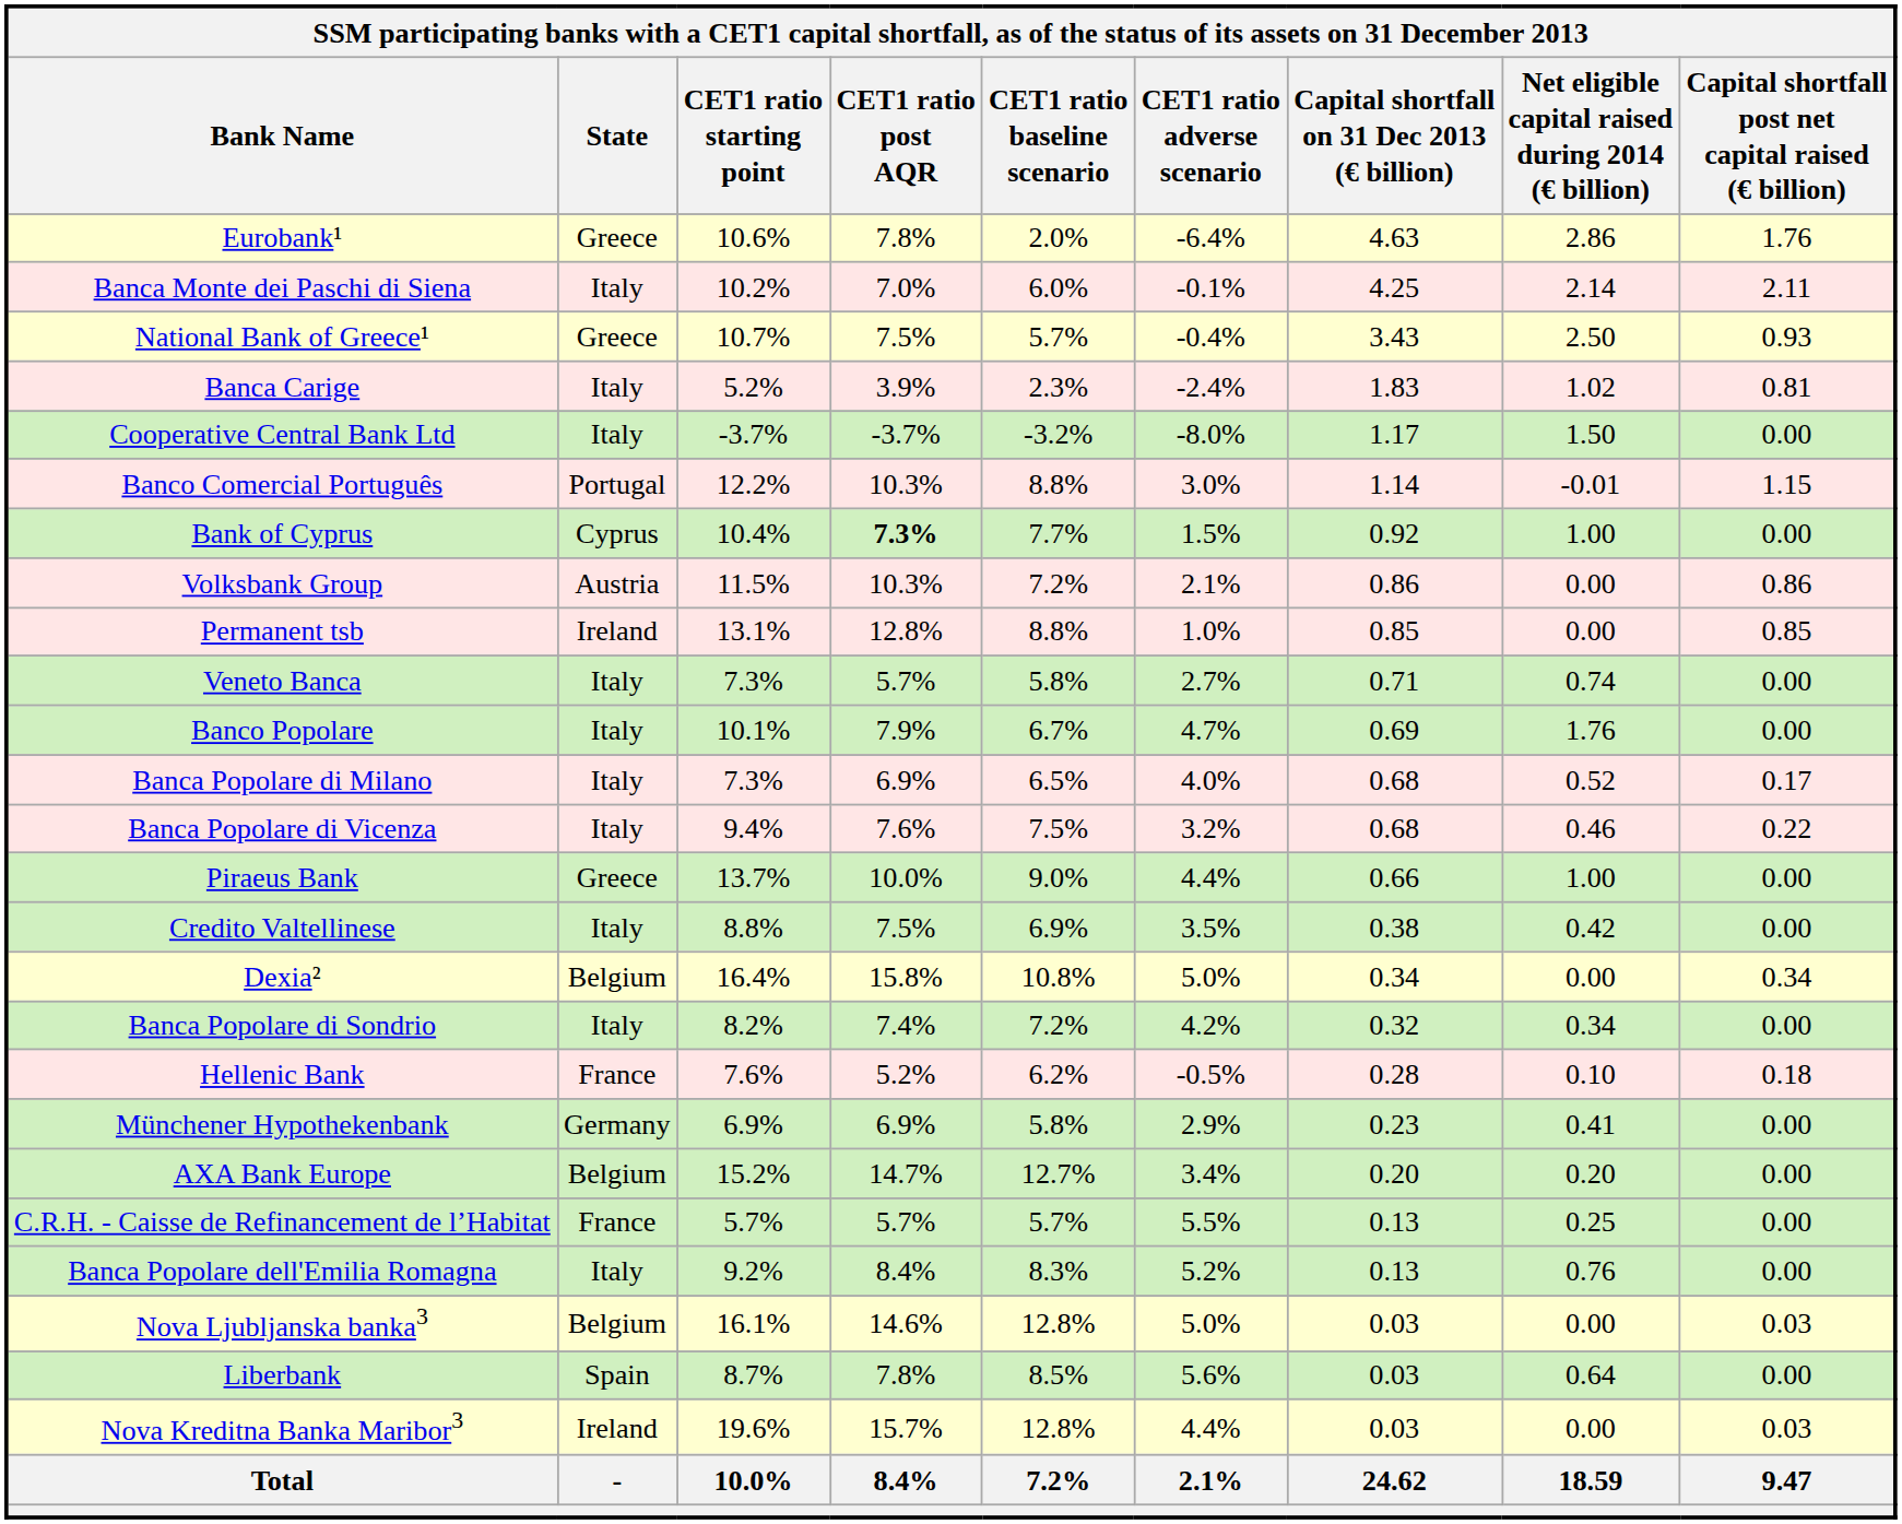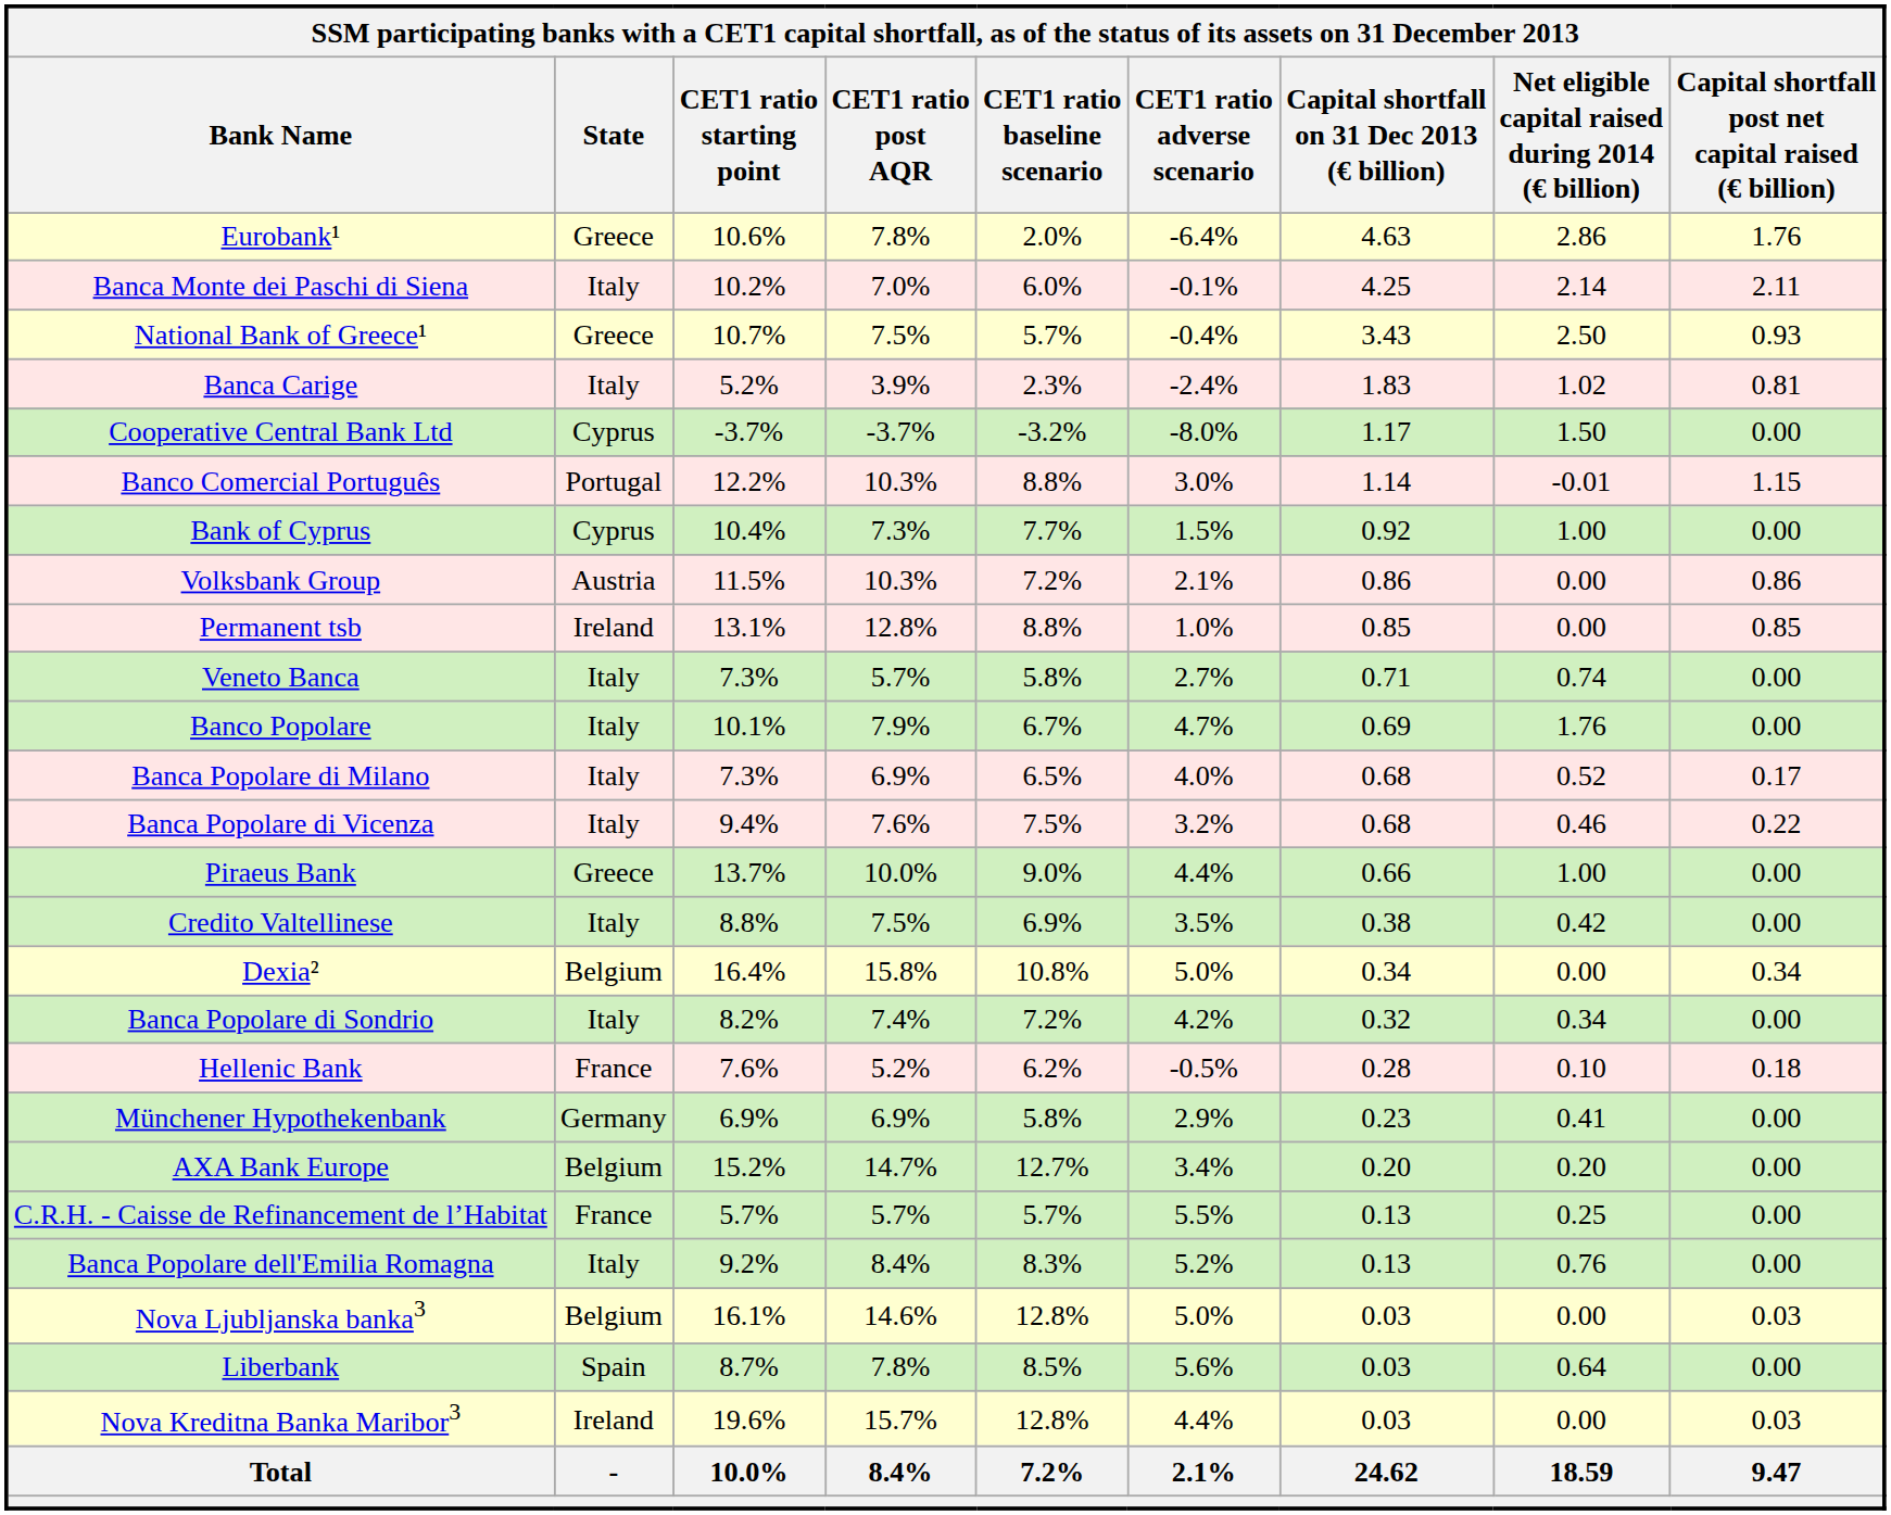Cooperative Central Bank Ltd | State: Italy -> Cyprus
Bank of Cyprus | CET1 ratio post AQR: bold -> normal
